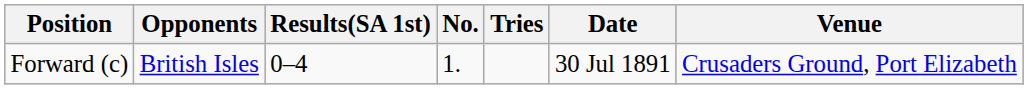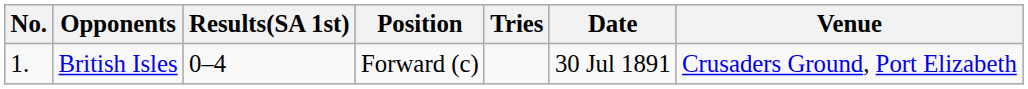columns swapped: No. <-> Position
